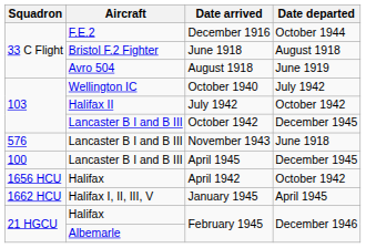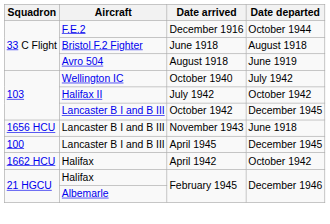November 1943 | Squadron: 576 -> 1656 HCU
April 1942 | Squadron: 1656 HCU -> 1662 HCU
- row: 1662 HCU | Halifax I, II, III, V | January 1945 | April 1945
